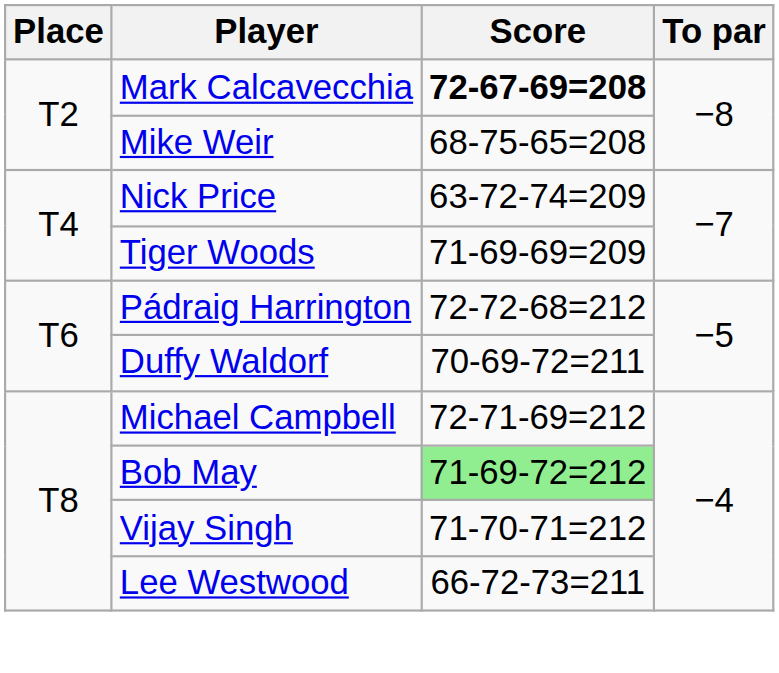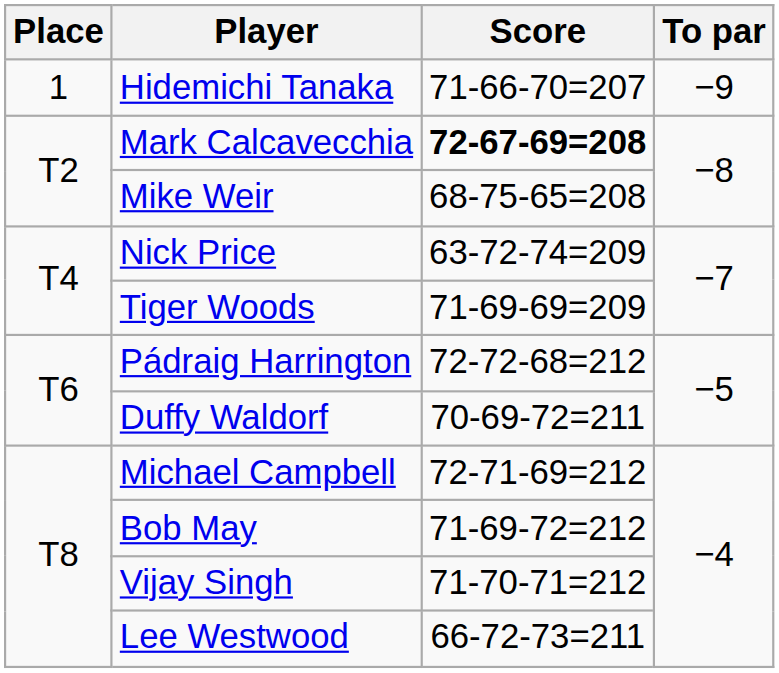+ row: 1 | Hidemichi Tanaka | 71-66-70=207 | −9
Bob May | Score: lightgreen background -> no background
